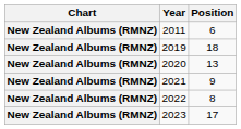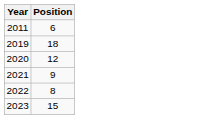- column: Chart | New Zealand Albums (RMNZ) | New Zealand Albums (RMNZ) | New Zealand Albums (RMNZ) | New Zealand Albums (RMNZ) | New Zealand Albums (RMNZ) | New Zealand Albums (RMNZ)
2020 | Position: 13 -> 12
2023 | Position: 17 -> 15
